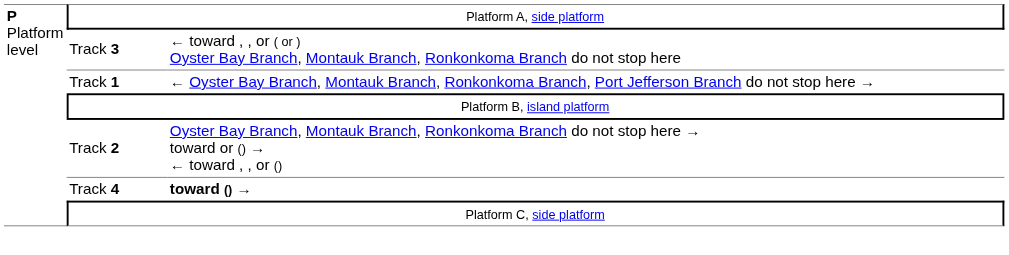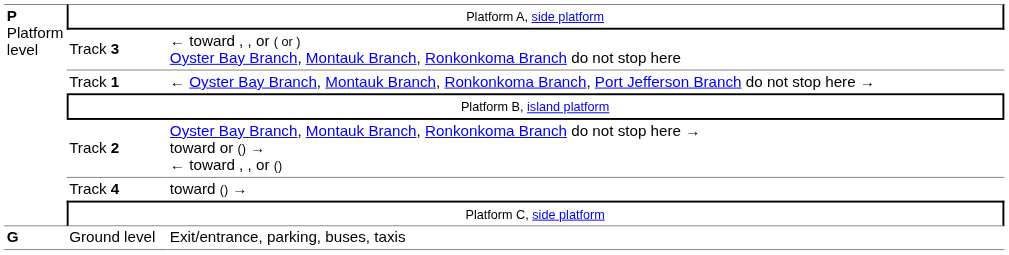Track 4 | column 3: bold -> normal
+ row: G | Ground level | Exit/entrance, parking, buses, taxis
